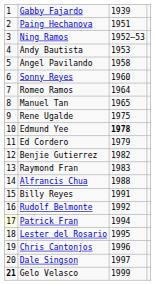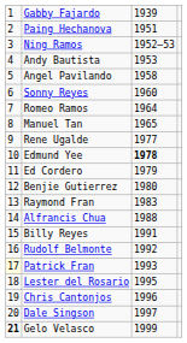Rene Ugalde | column 3: 1975 -> 1977
Benjie Gutierrez | column 3: 1982 -> 1980
Patrick Fran | column 3: 1994 -> 1993
